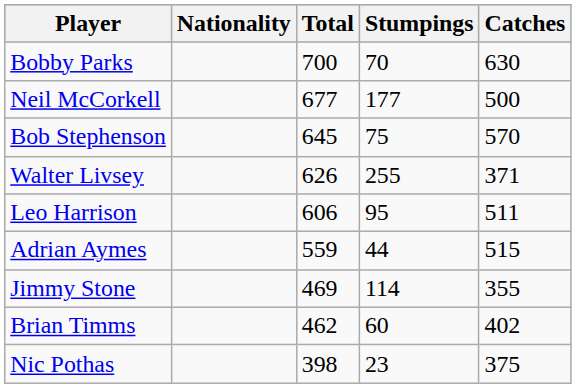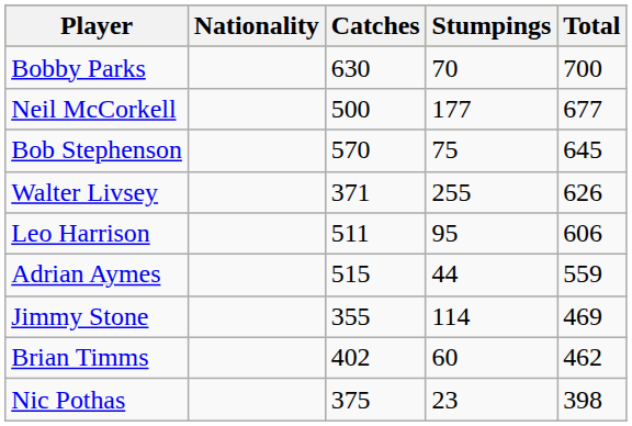columns swapped: Catches <-> Total
